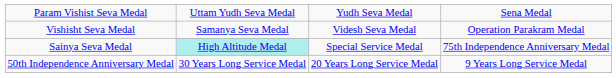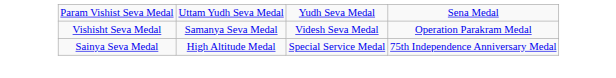Sainya Seva Medal | column 2: paleturquoise background -> no background
- row: 50th Independence Anniversary Medal | 30 Years Long Service Medal | 20 Years Long Service Medal | 9 Years Long Service Medal
